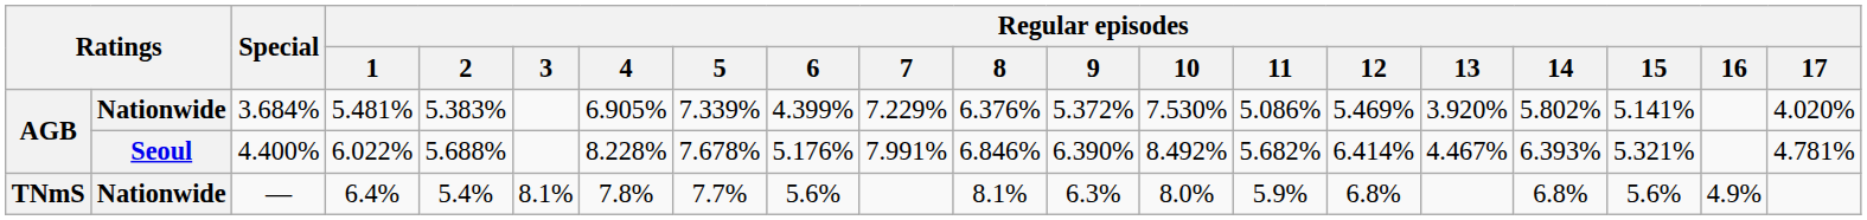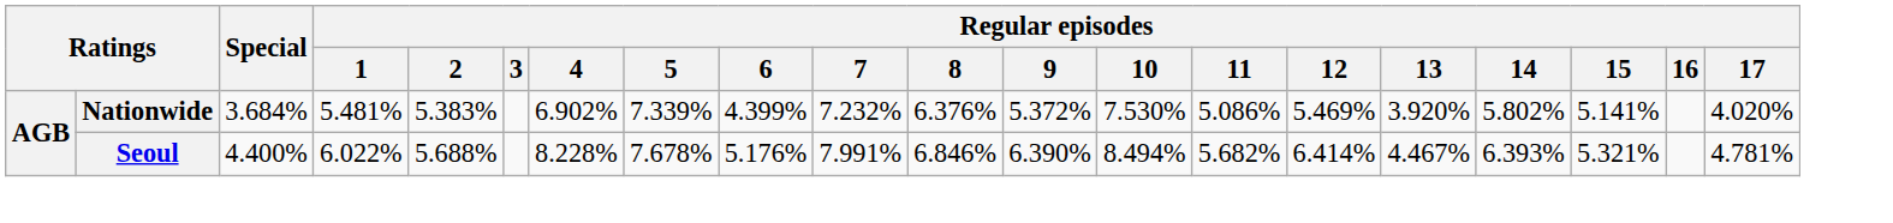3.684% | Regular episodes / 4: 6.905% -> 6.902%
3.684% | Regular episodes / 7: 7.229% -> 7.232%
4.400% | Regular episodes / 10: 8.492% -> 8.494%
- row: TNmS | Nationwide | — | 6.4% | 5.4% | 8.1% | 7.8% | 7.7% | 5.6% | 8.1% | 6.3% | 8.0% | 5.9% | 6.8% | 6.8% | 5.6% | 4.9%
